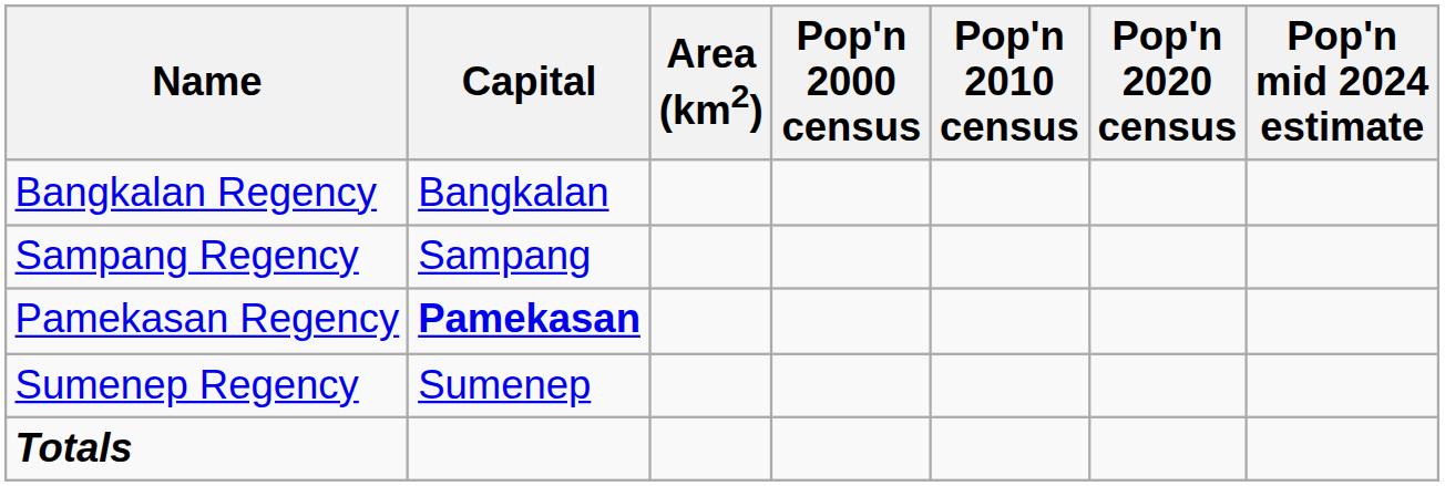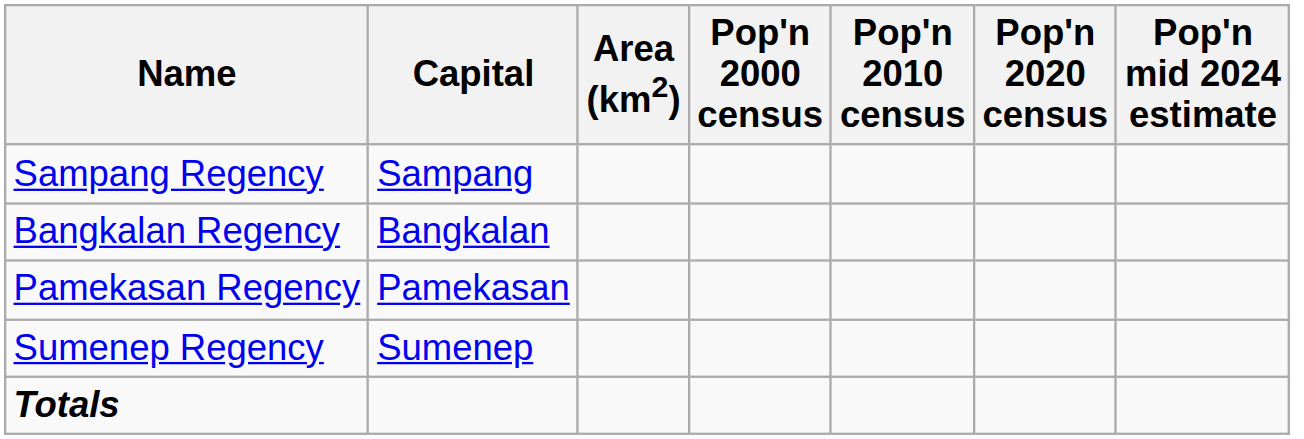rows swapped: Bangkalan Regency <-> Sampang Regency
Pamekasan Regency | Capital: bold -> normal
